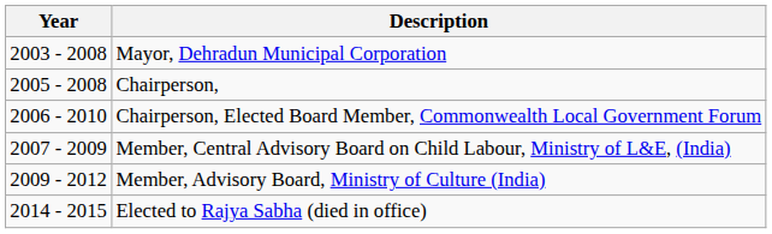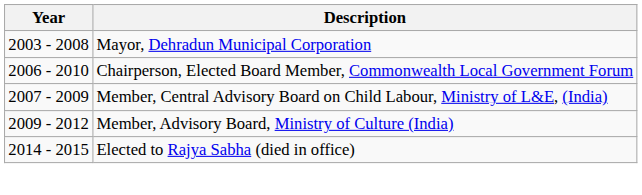- row: 2005 - 2008 | Chairperson,
